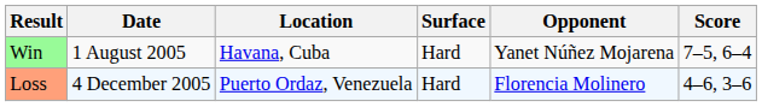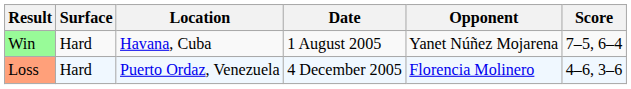columns swapped: Date <-> Surface
